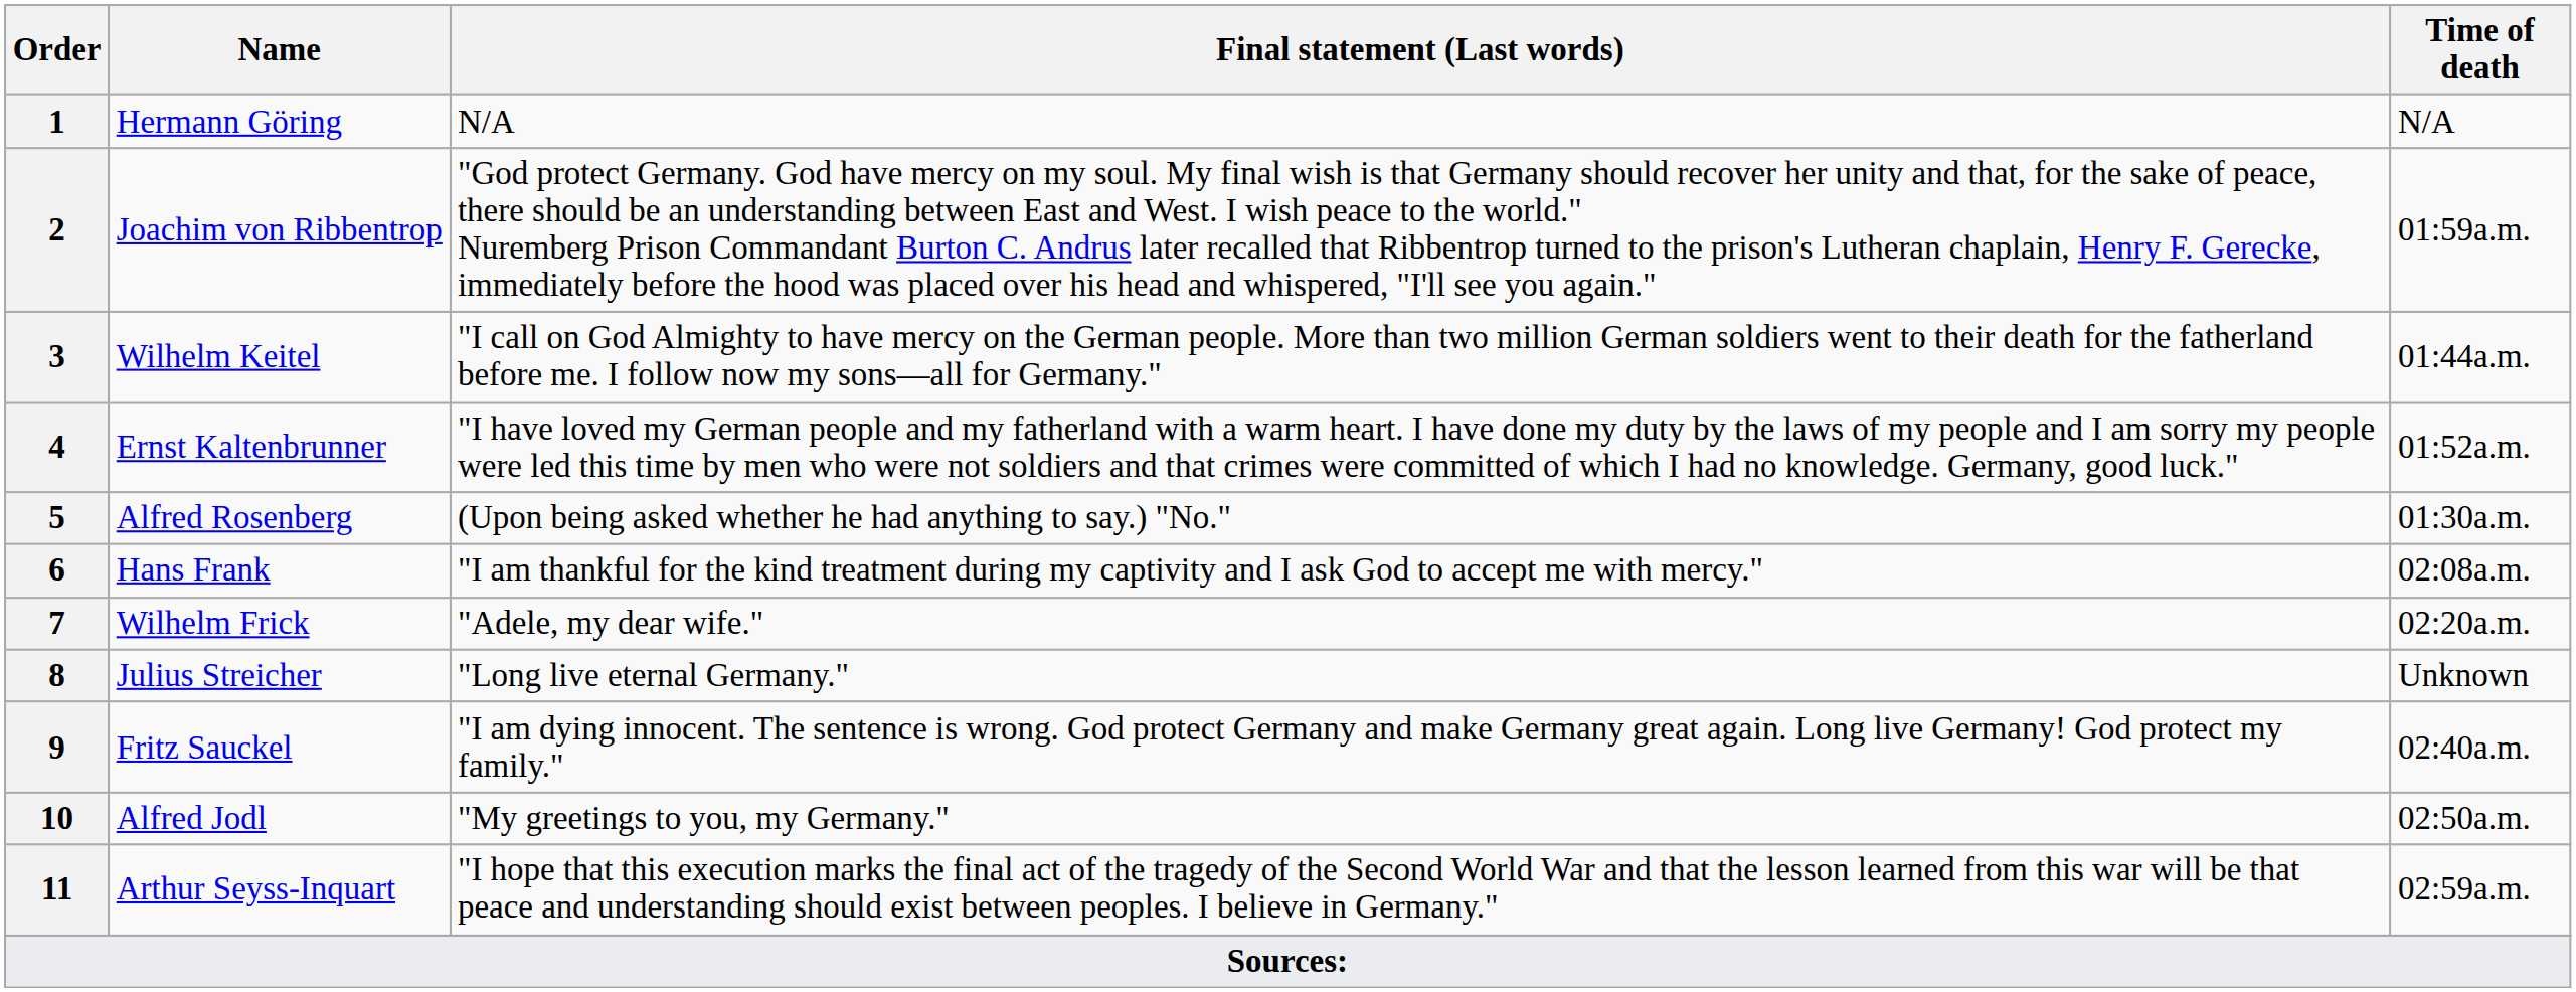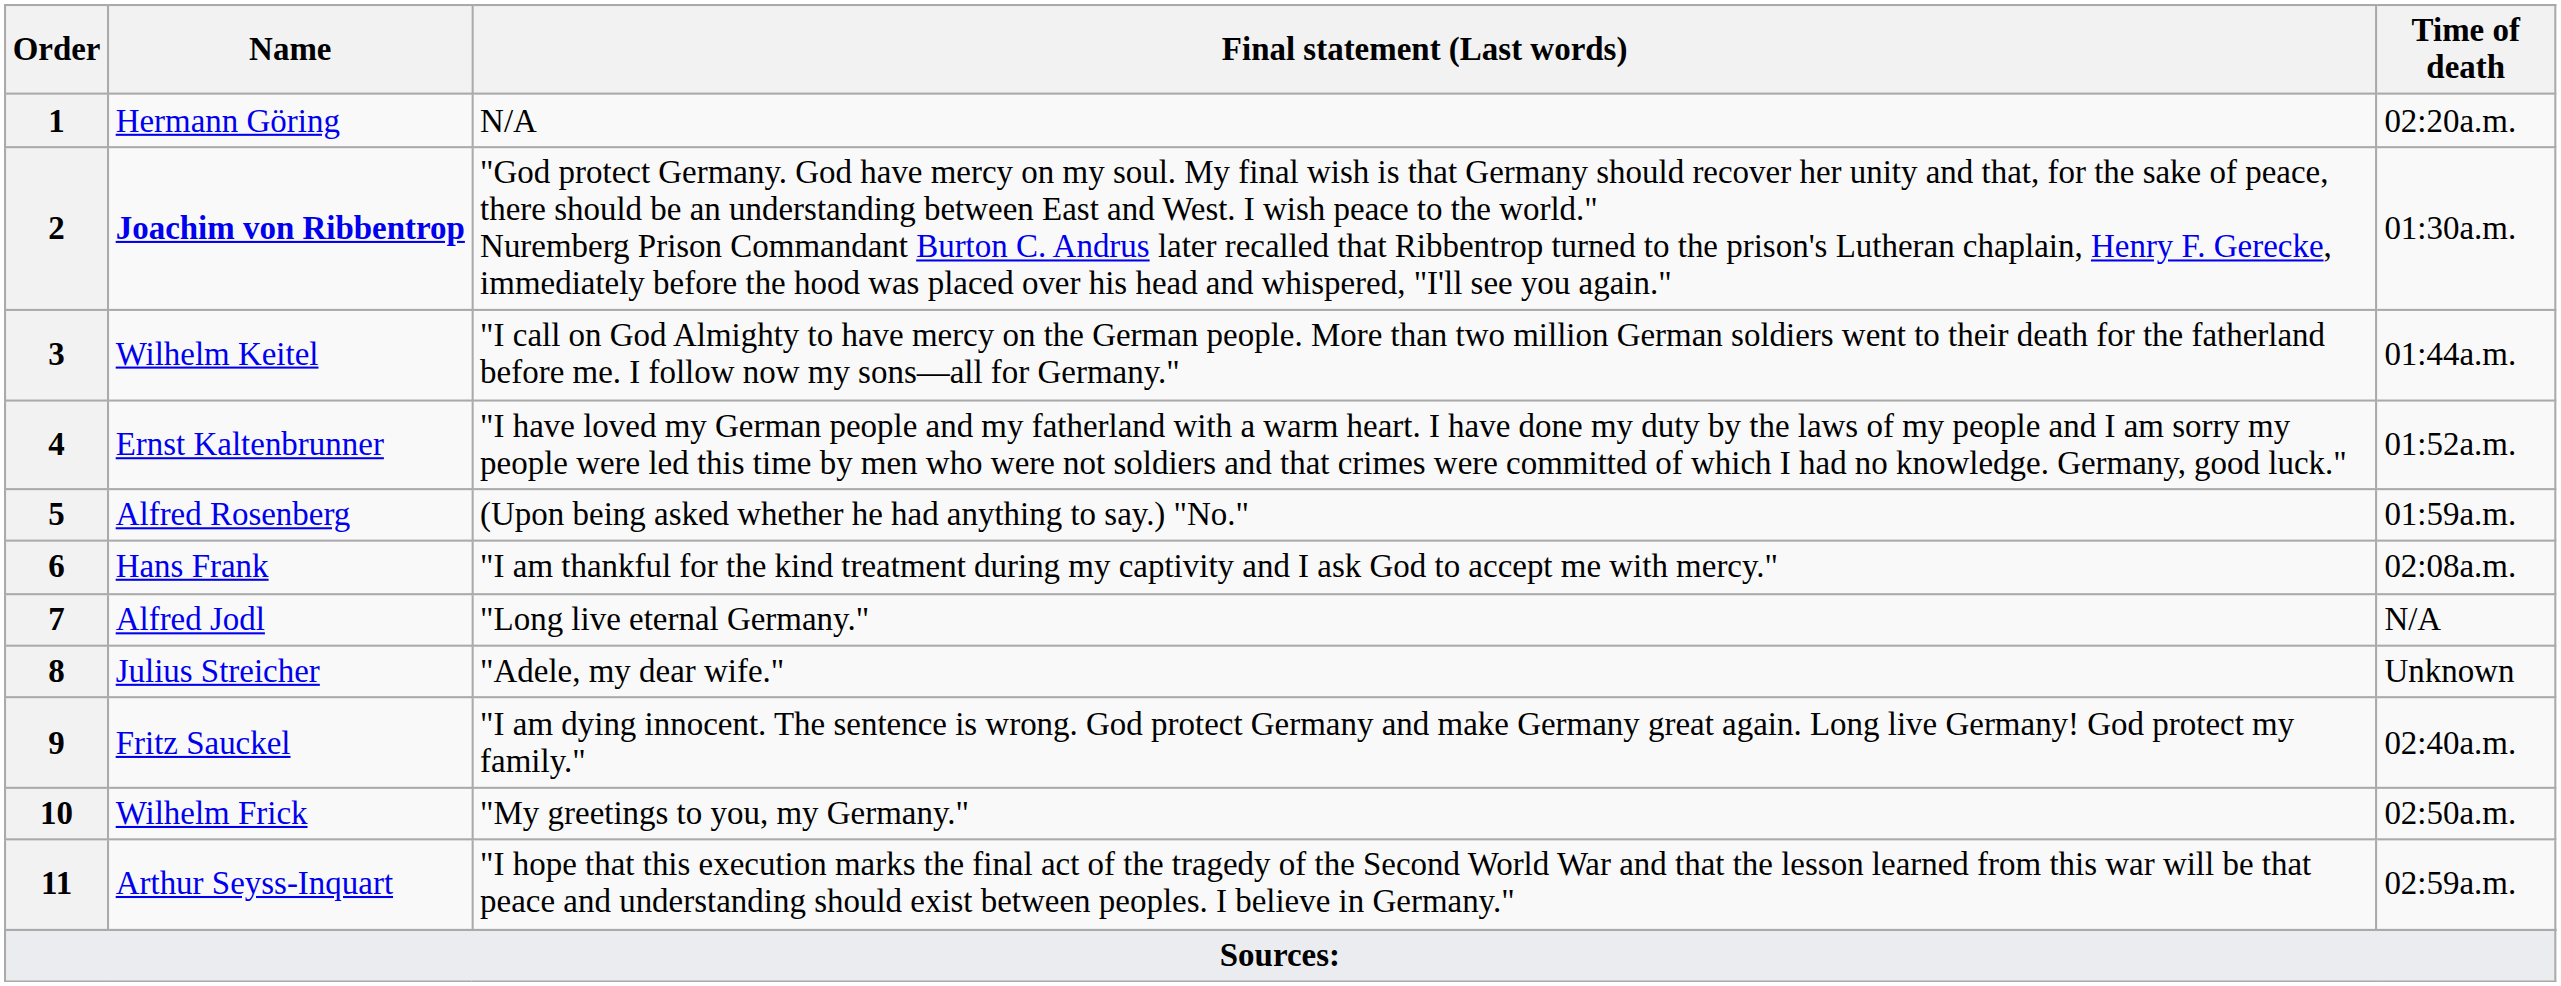1 | Time of death: N/A -> 02:20a.m.
2 | Name: normal -> bold
2 | Time of death: 01:59a.m. -> 01:30a.m.
5 | Time of death: 01:30a.m. -> 01:59a.m.
7 | Name: Wilhelm Frick -> Alfred Jodl
7 | Final statement (Last words): "Adele, my dear wife." -> "Long live eternal Germany."
7 | Time of death: 02:20a.m. -> N/A
8 | Final statement (Last words): "Long live eternal Germany." -> "Adele, my dear wife."
10 | Name: Alfred Jodl -> Wilhelm Frick
